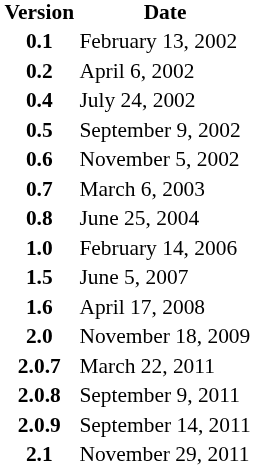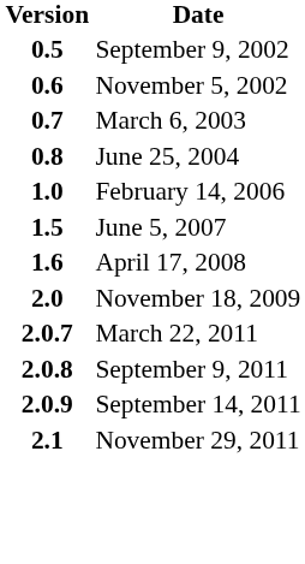- row: 0.1 | February 13, 2002
- row: 0.2 | April 6, 2002
- row: 0.4 | July 24, 2002
